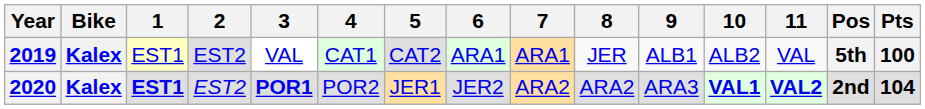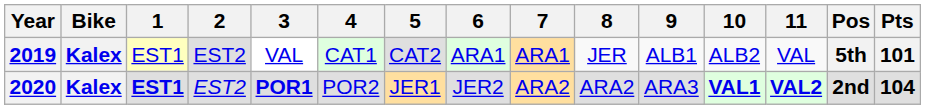2019 | Pts: 100 -> 101
